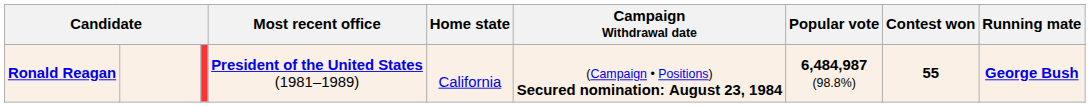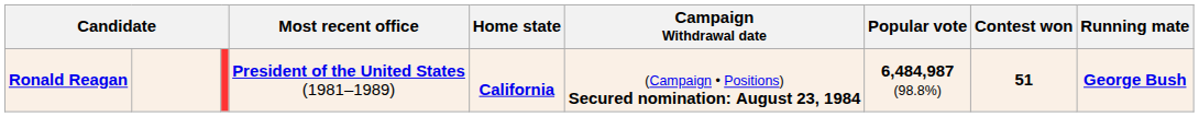Ronald Reagan | Home state: normal -> bold
Ronald Reagan | Contest won: 55 -> 51
